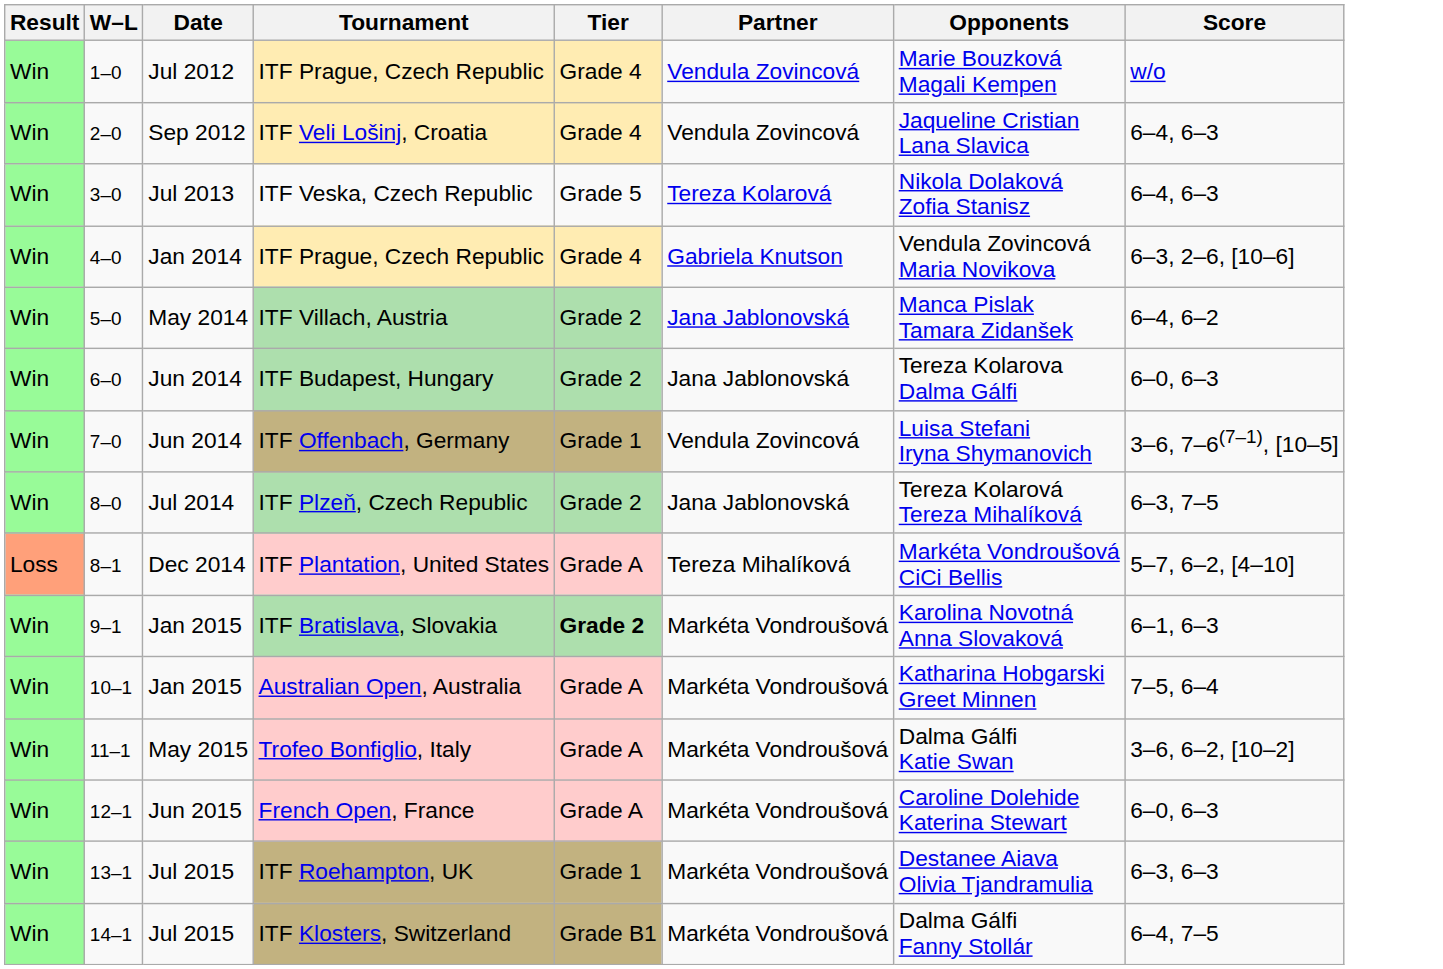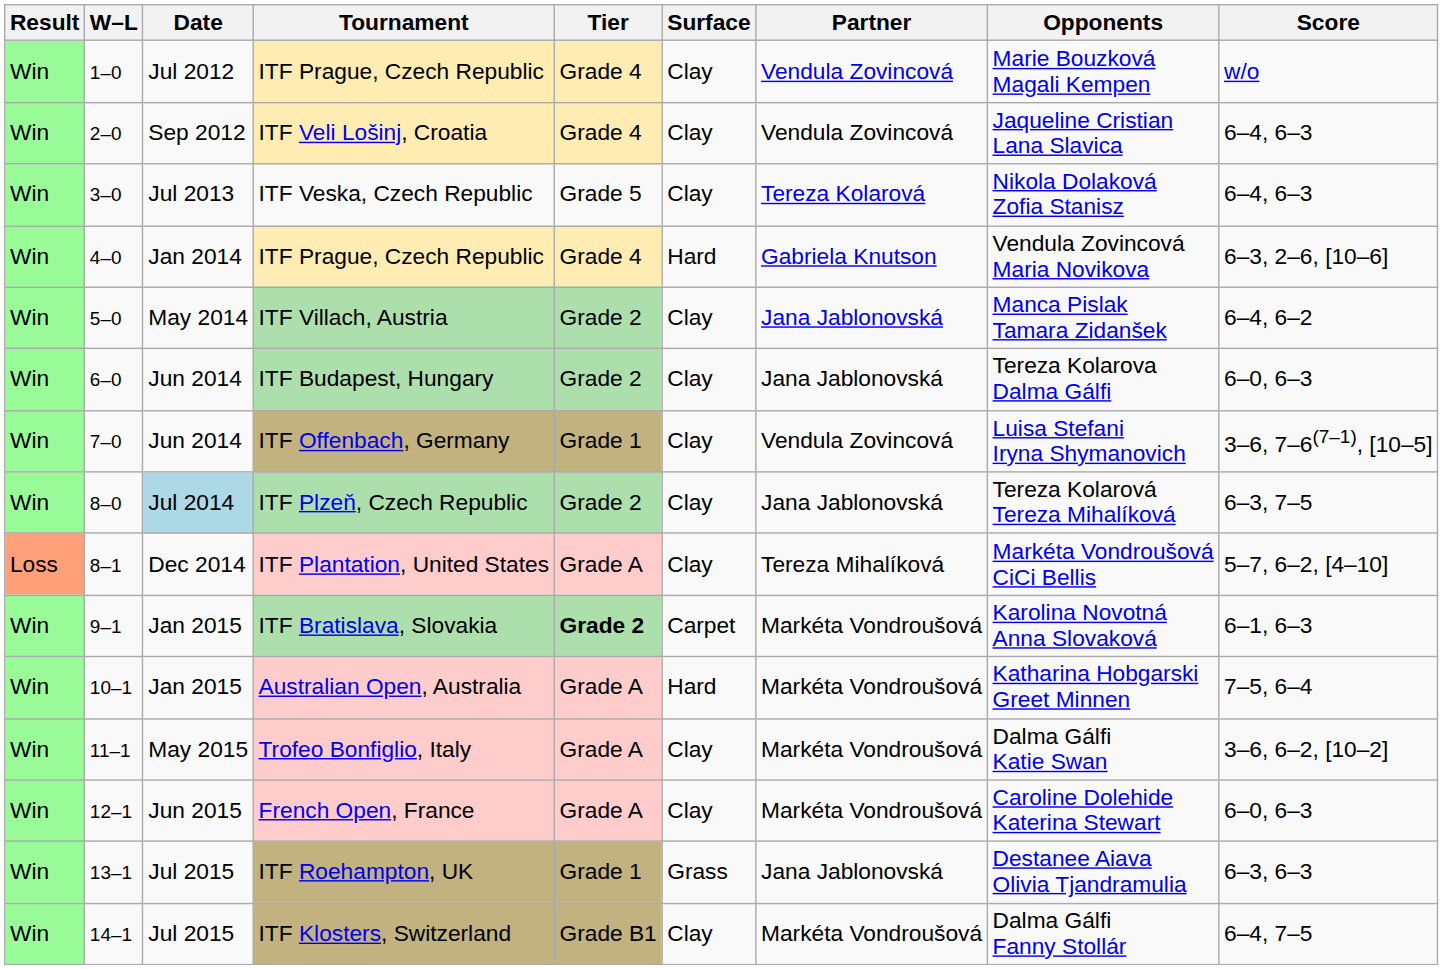+ column: Surface | Clay | Clay | Clay | Hard | Clay | Clay | Clay | Clay | Clay | Carpet | Hard | Clay | Clay | Grass | Clay
ITF Plzeň, Czech Republic | Date: no background -> lightblue background
ITF Roehampton, UK | Partner: Markéta Vondroušová -> Jana Jablonovská
